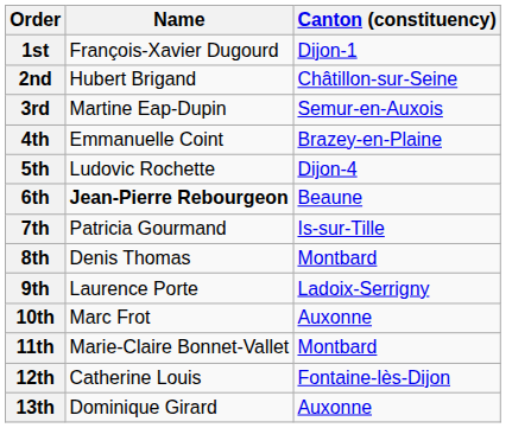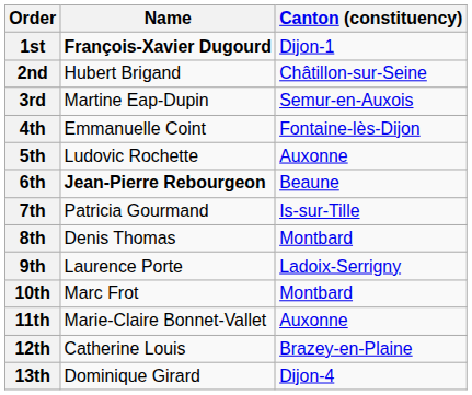1st | Name: normal -> bold
4th | Canton (constituency): Brazey-en-Plaine -> Fontaine-lès-Dijon
5th | Canton (constituency): Dijon-4 -> Auxonne
10th | Canton (constituency): Auxonne -> Montbard
11th | Canton (constituency): Montbard -> Auxonne
12th | Canton (constituency): Fontaine-lès-Dijon -> Brazey-en-Plaine
13th | Canton (constituency): Auxonne -> Dijon-4
